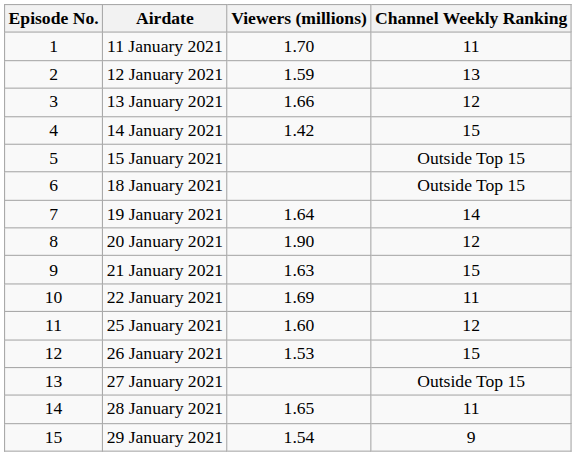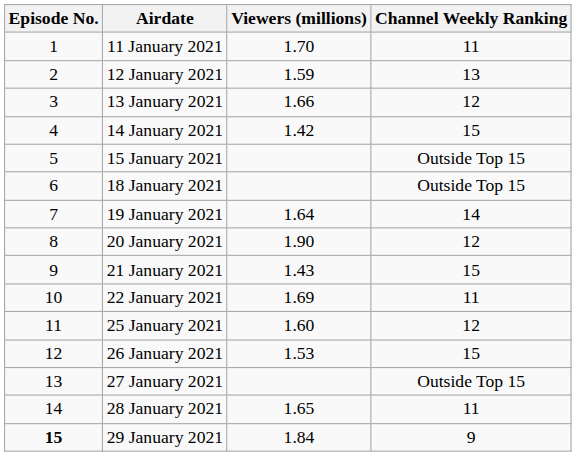21 January 2021 | Viewers (millions): 1.63 -> 1.43
29 January 2021 | Episode No.: normal -> bold
29 January 2021 | Viewers (millions): 1.54 -> 1.84
